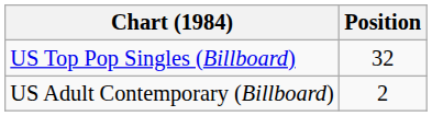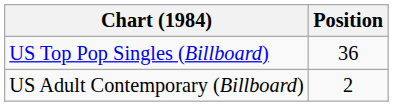US Top Pop Singles (Billboard) | Position: 32 -> 36
